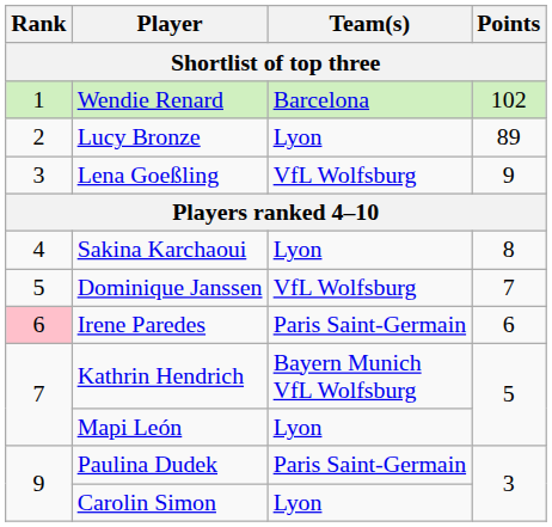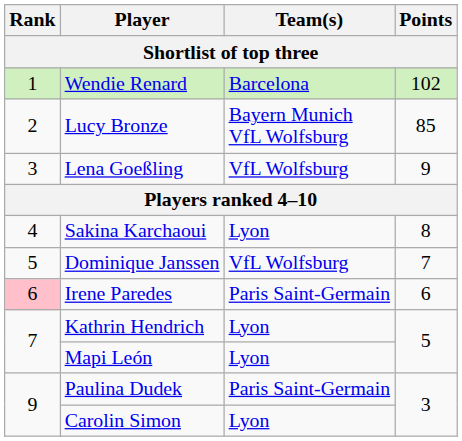Lucy Bronze | Team(s): Lyon -> Bayern Munich VfL Wolfsburg
Lucy Bronze | Points: 89 -> 85
Kathrin Hendrich | Team(s): Bayern Munich VfL Wolfsburg -> Lyon
